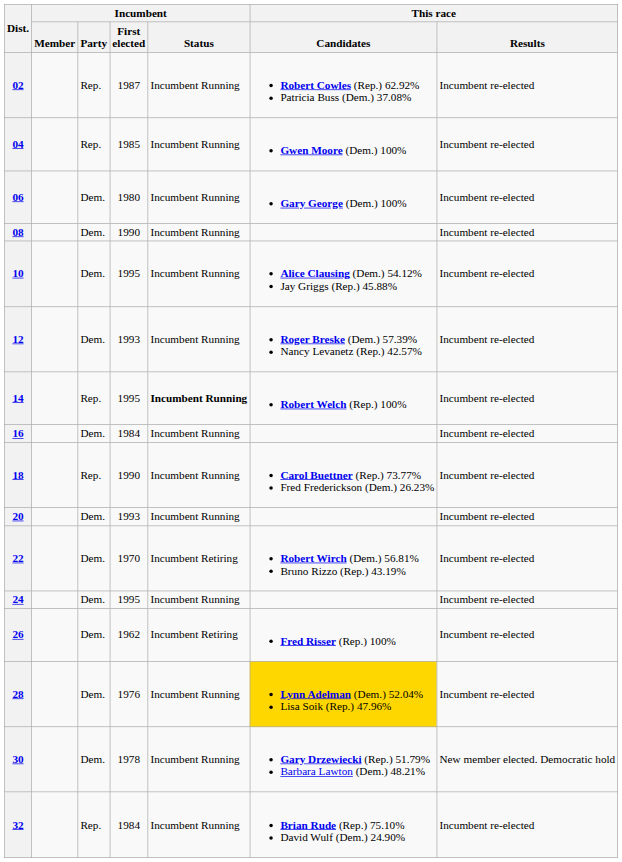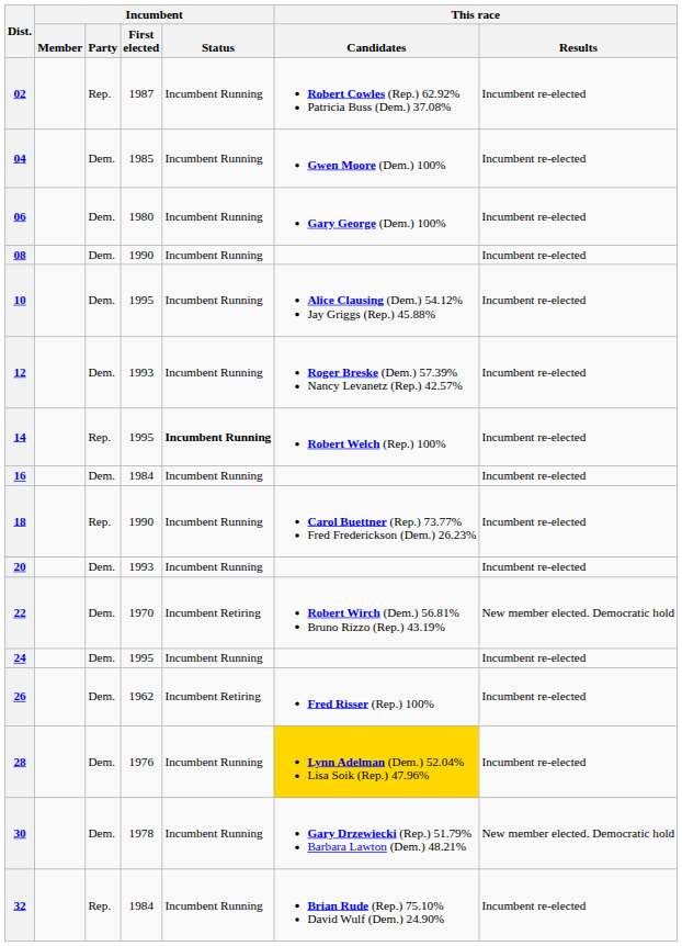04 | Incumbent / Party: Rep. -> Dem.
22 | This race / Results: Incumbent re-elected -> New member elected. Democratic hold
